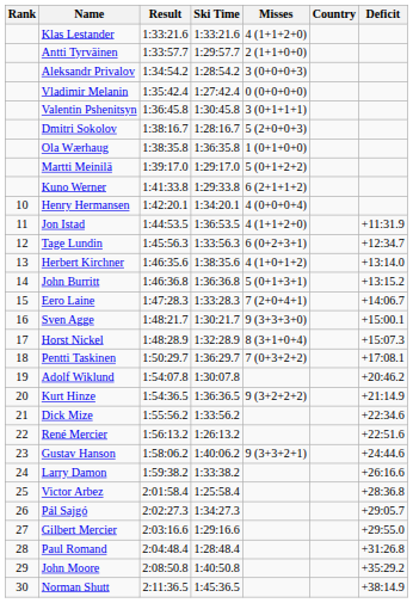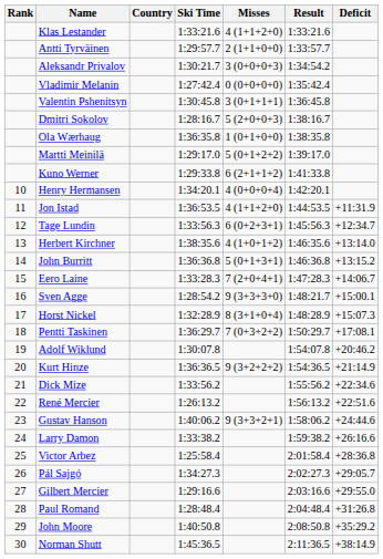columns swapped: Country <-> Result
Aleksandr Privalov | Ski Time: 1:28:54.2 -> 1:30:21.7
Sven Agge | Ski Time: 1:30:21.7 -> 1:28:54.2
